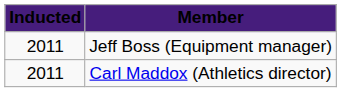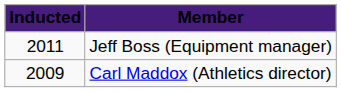Carl Maddox (Athletics director) | Inducted: 2011 -> 2009
